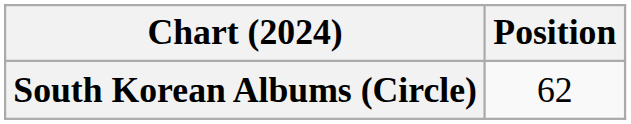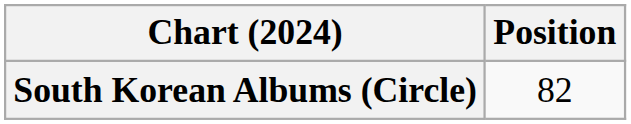South Korean Albums (Circle) | Position: 62 -> 82
